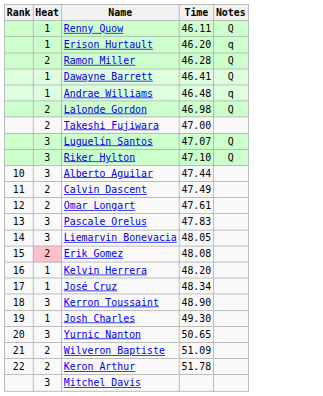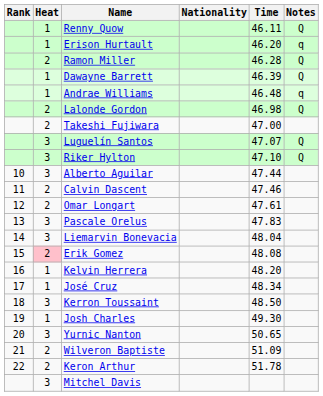+ column: Nationality
Dawayne Barrett | Time: 46.41 -> 46.39
Calvin Dascent | Time: 47.49 -> 47.46
Liemarvin Bonevacia | Time: 48.05 -> 48.04
Kerron Toussaint | Time: 48.90 -> 48.50
